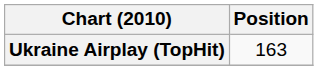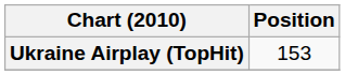Ukraine Airplay (TopHit) | Position: 163 -> 153
